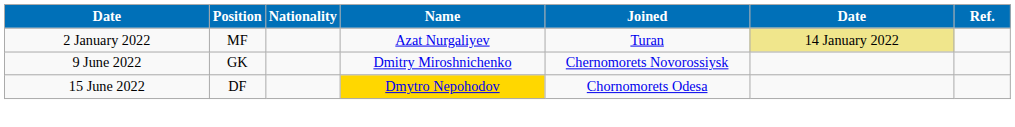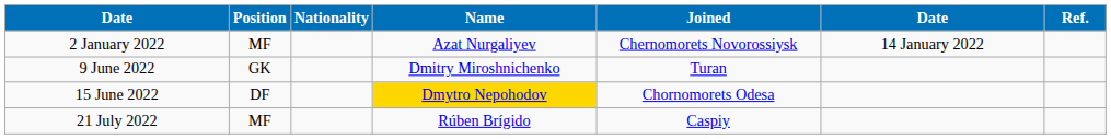2 January 2022 | Joined: Turan -> Chernomorets Novorossiysk
2 January 2022 | column 6: khaki background -> no background
9 June 2022 | Joined: Chernomorets Novorossiysk -> Turan
+ row: 21 July 2022 | MF | Rúben Brígido | Caspiy
